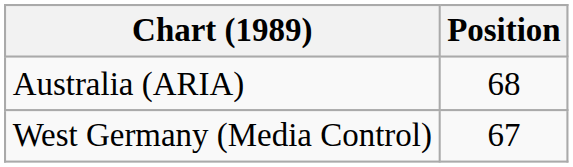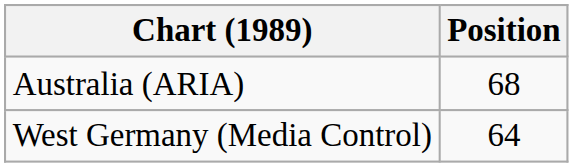West Germany (Media Control) | Position: 67 -> 64
